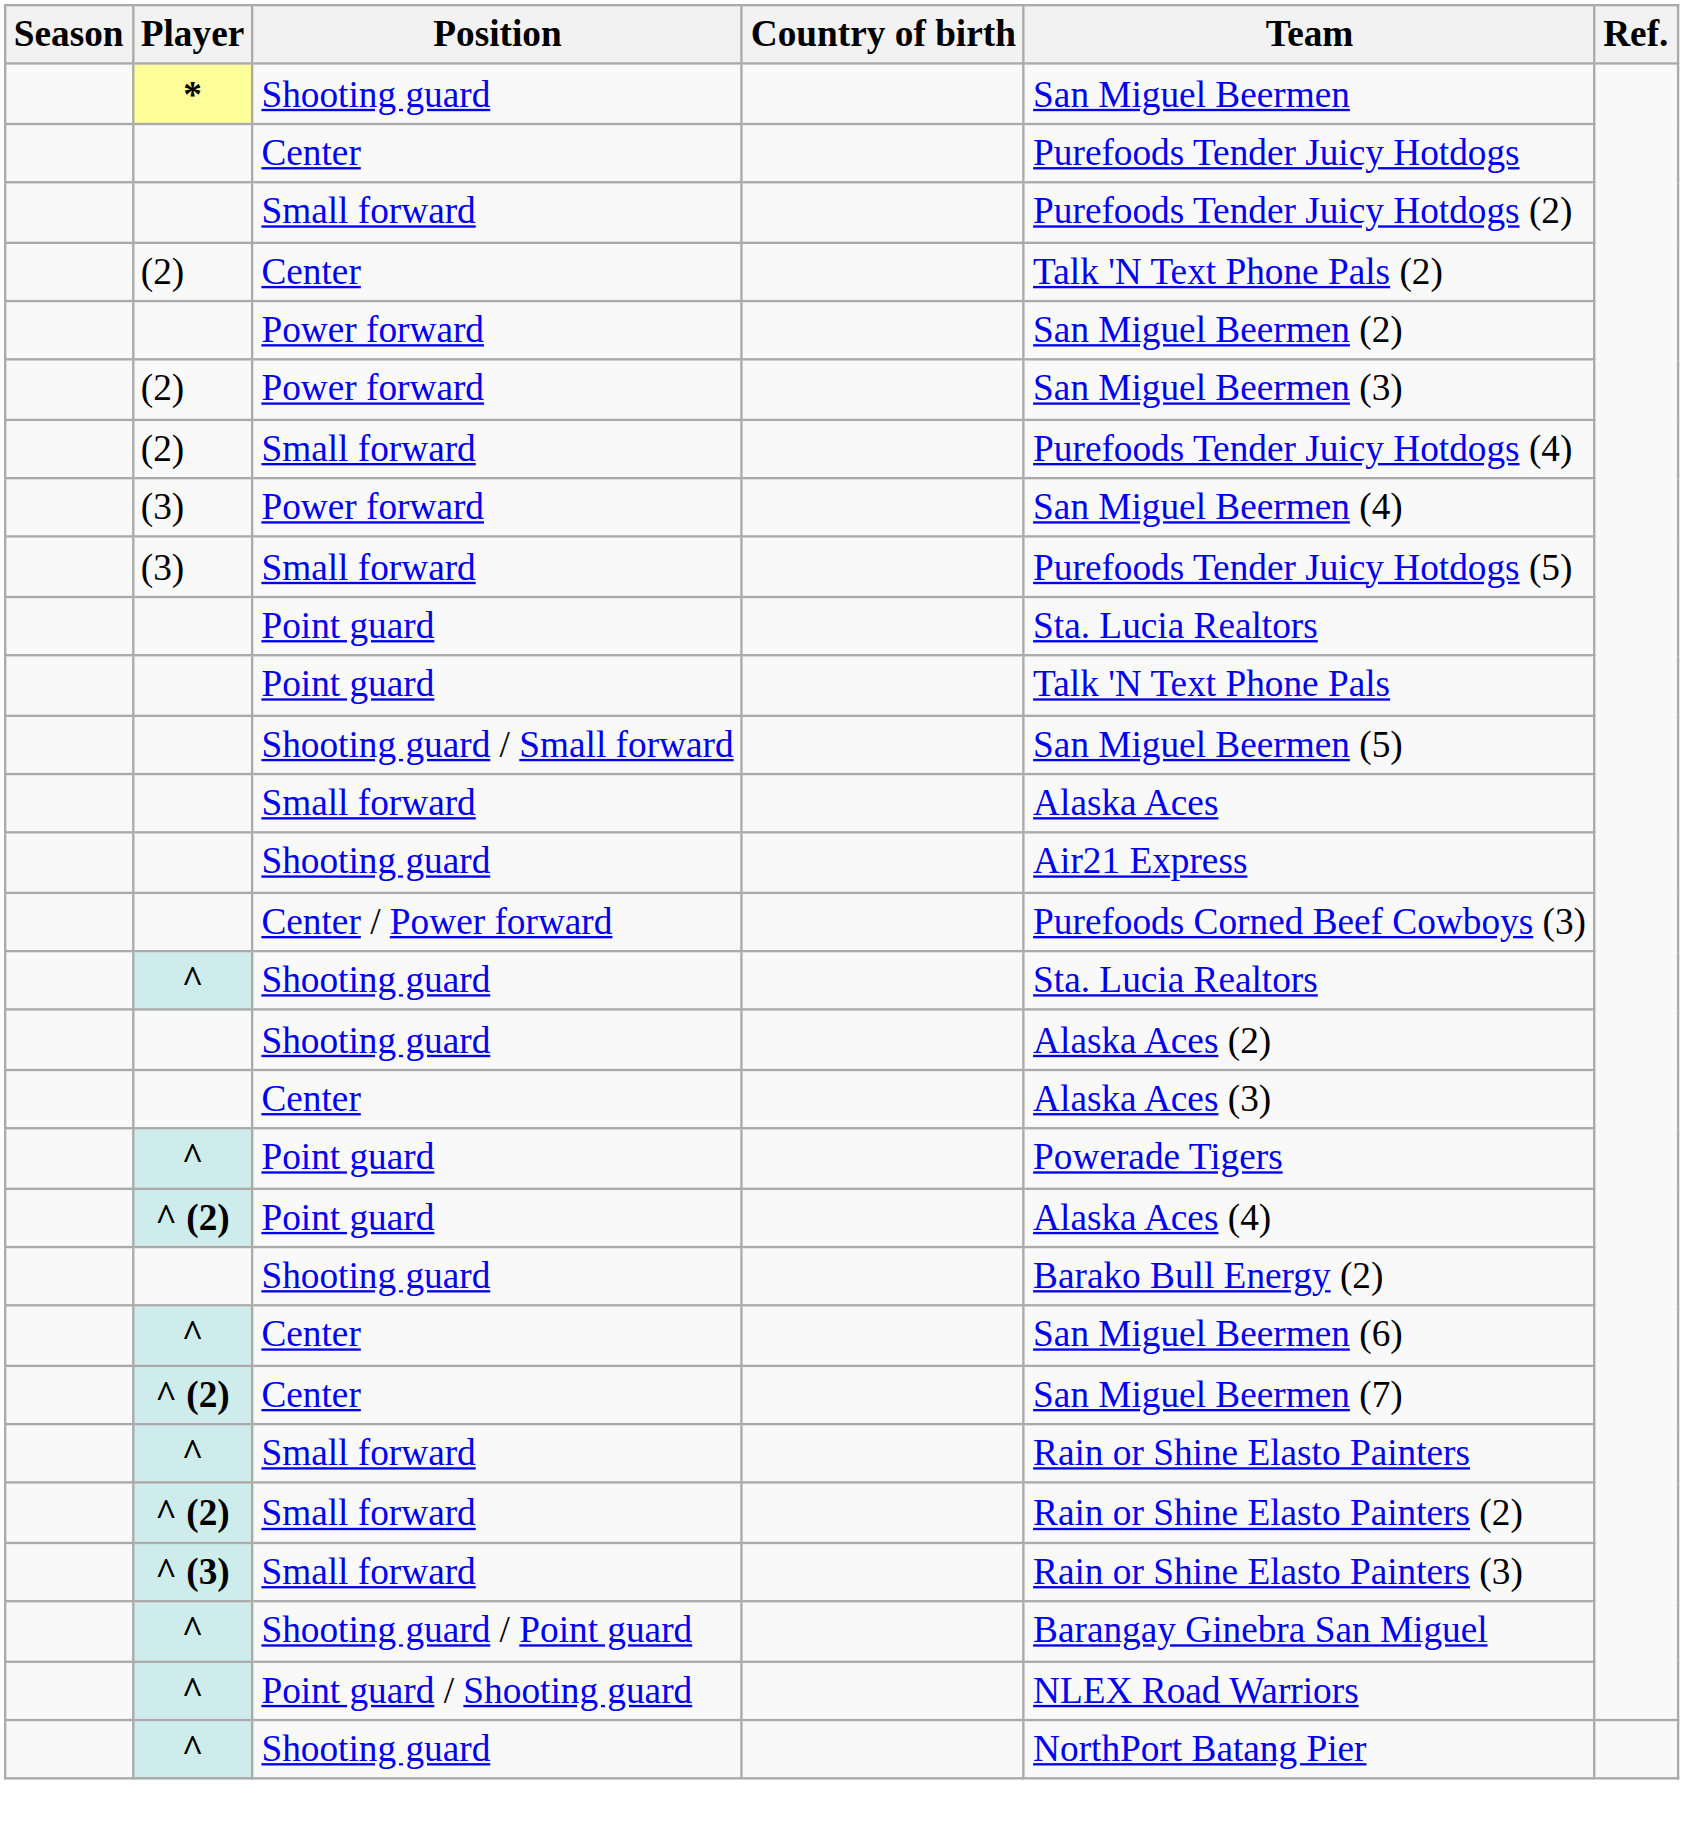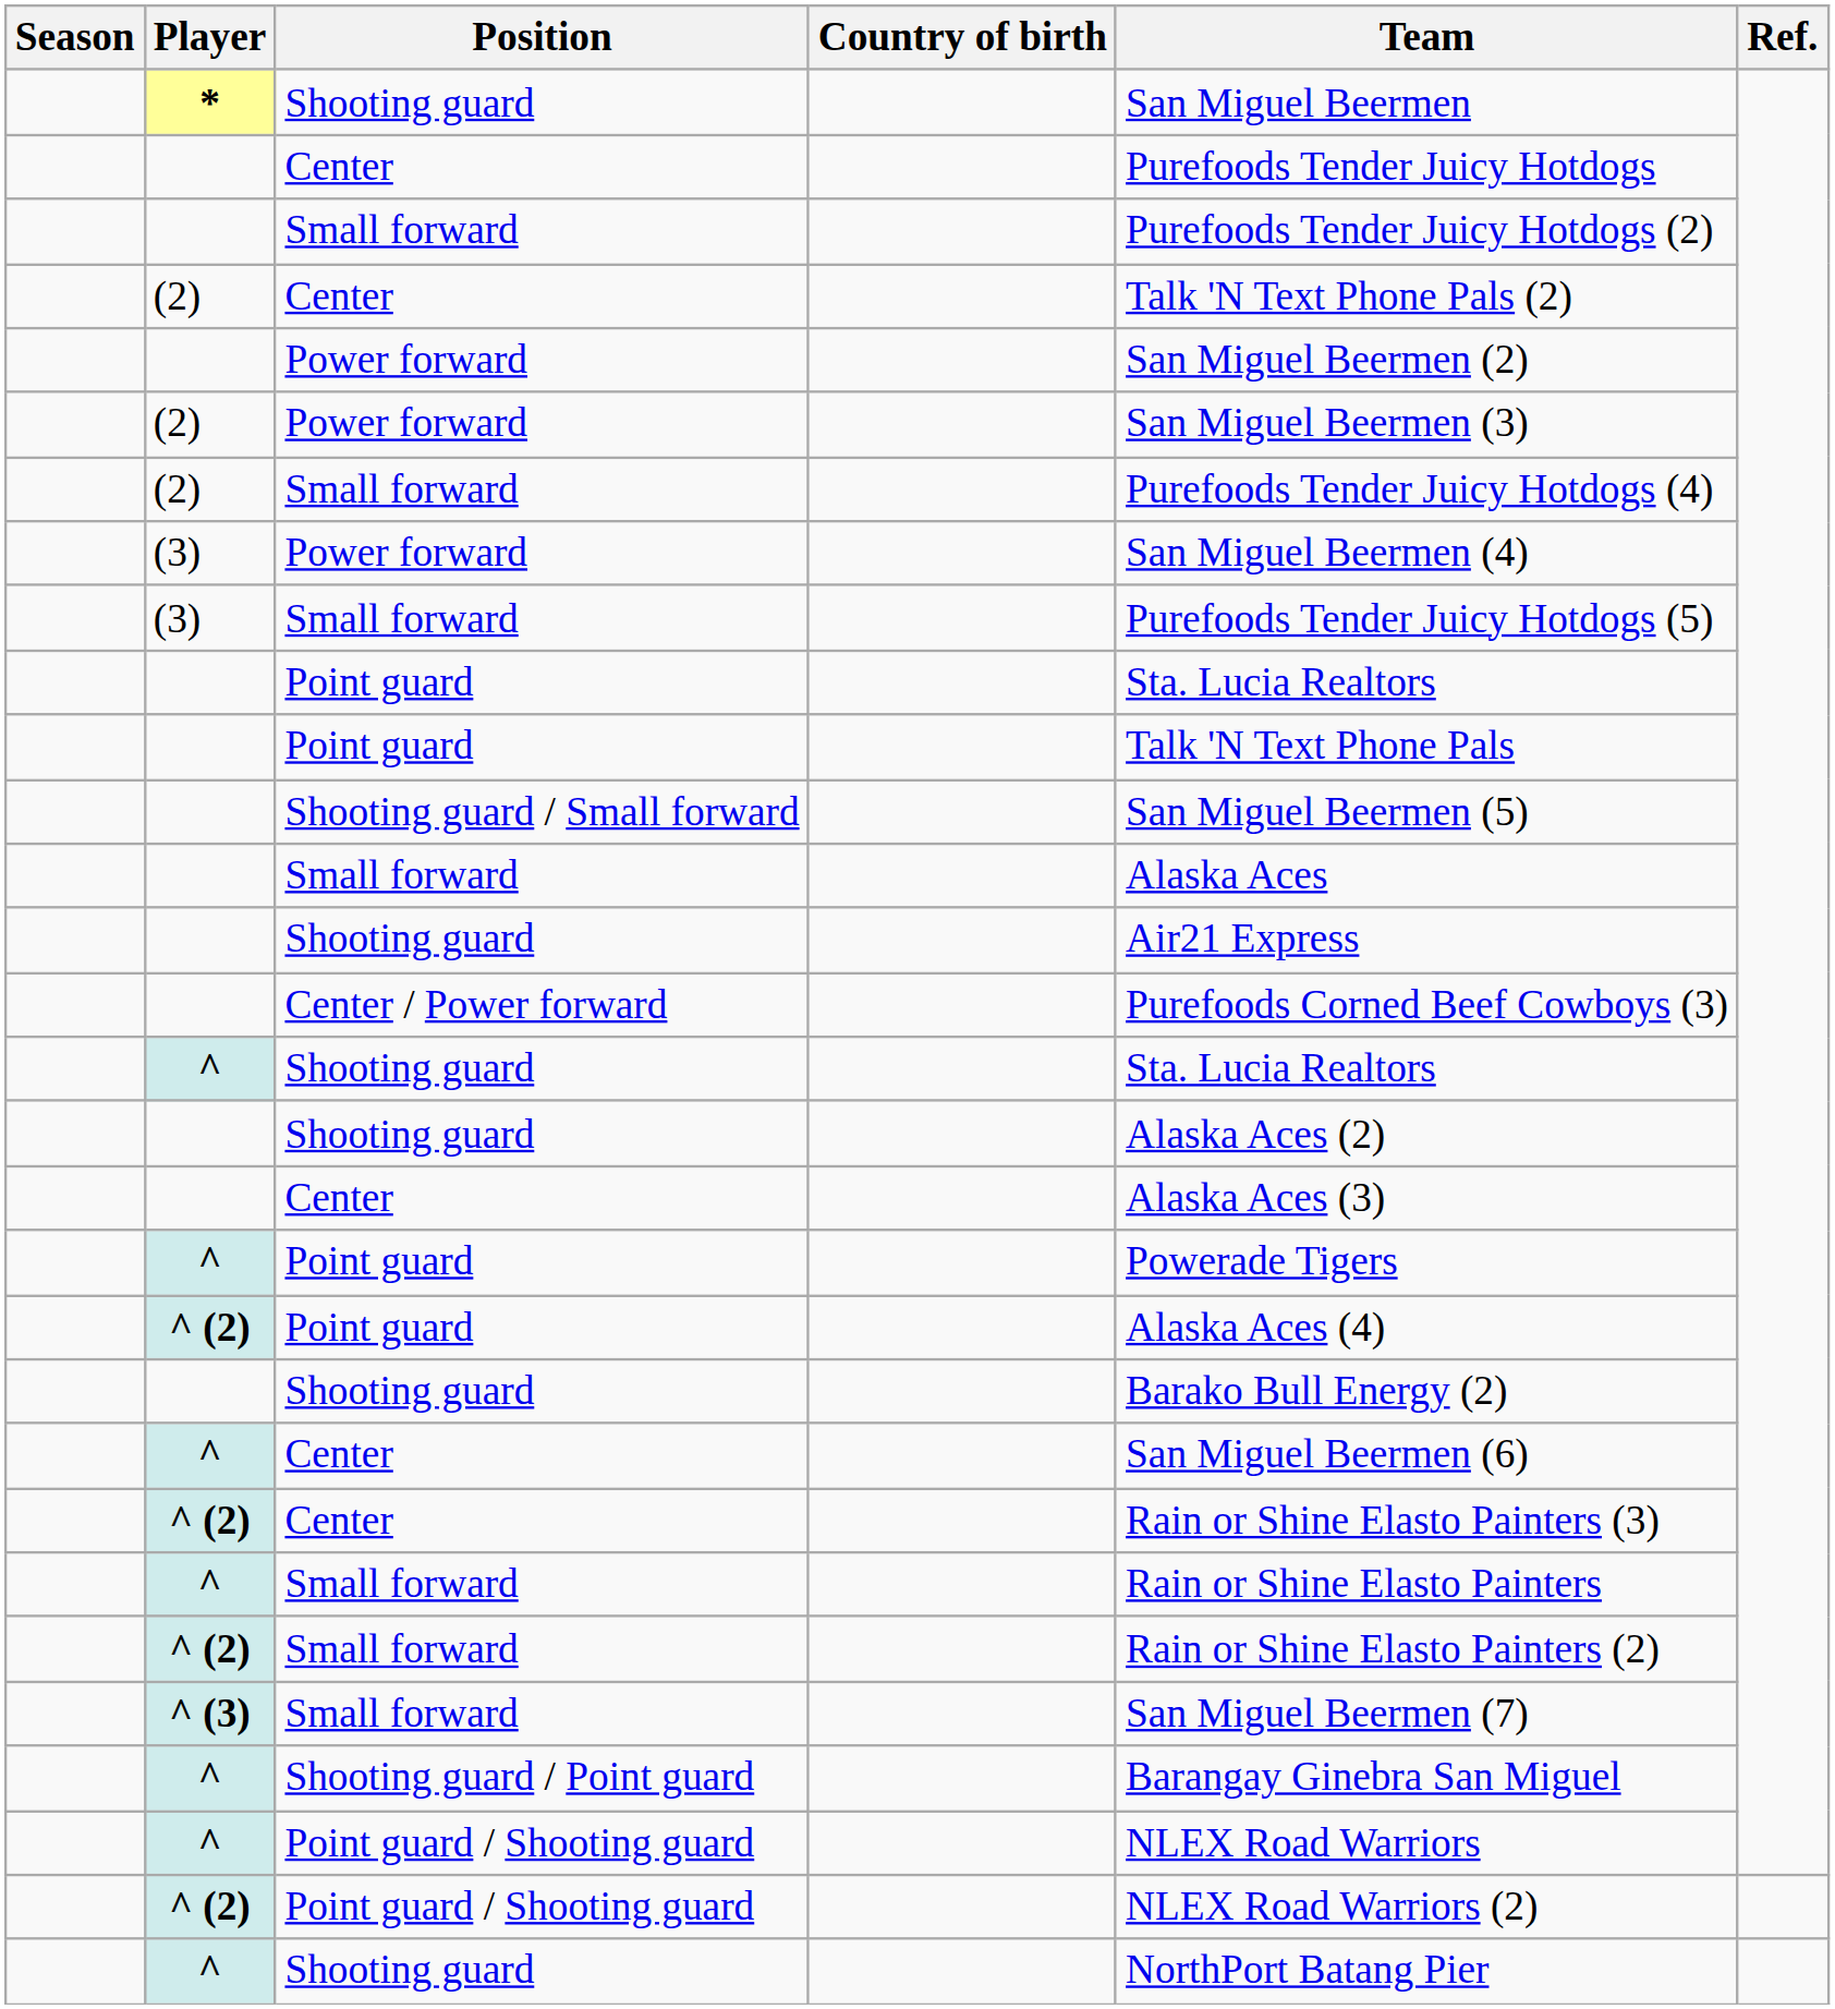^ (2) / Center | Team: San Miguel Beermen (7) -> Rain or Shine Elasto Painters (3)
^ (3) / Small forward | Team: Rain or Shine Elasto Painters (3) -> San Miguel Beermen (7)
+ row: ^ (2) | Point guard / Shooting guard | NLEX Road Warriors (2)
